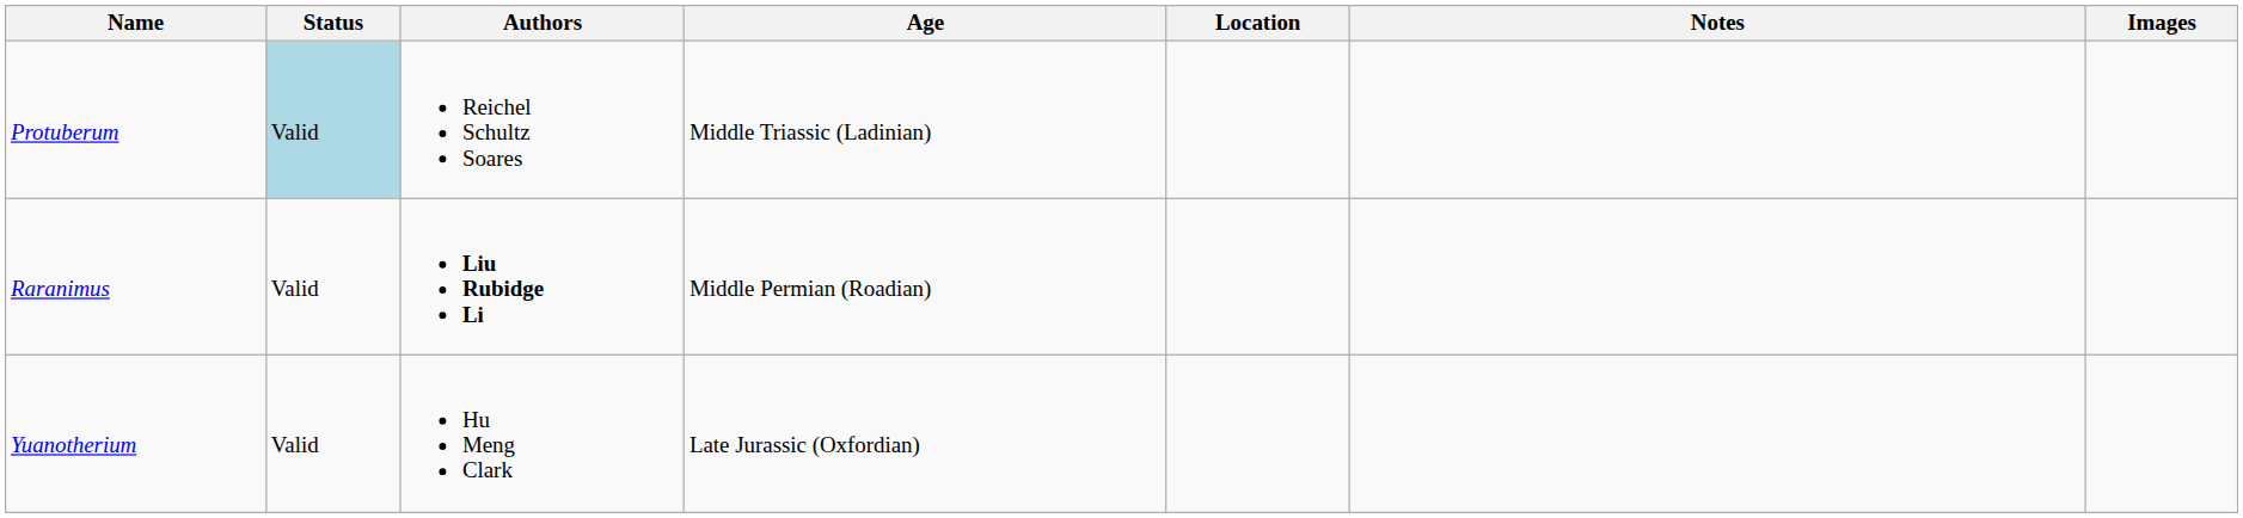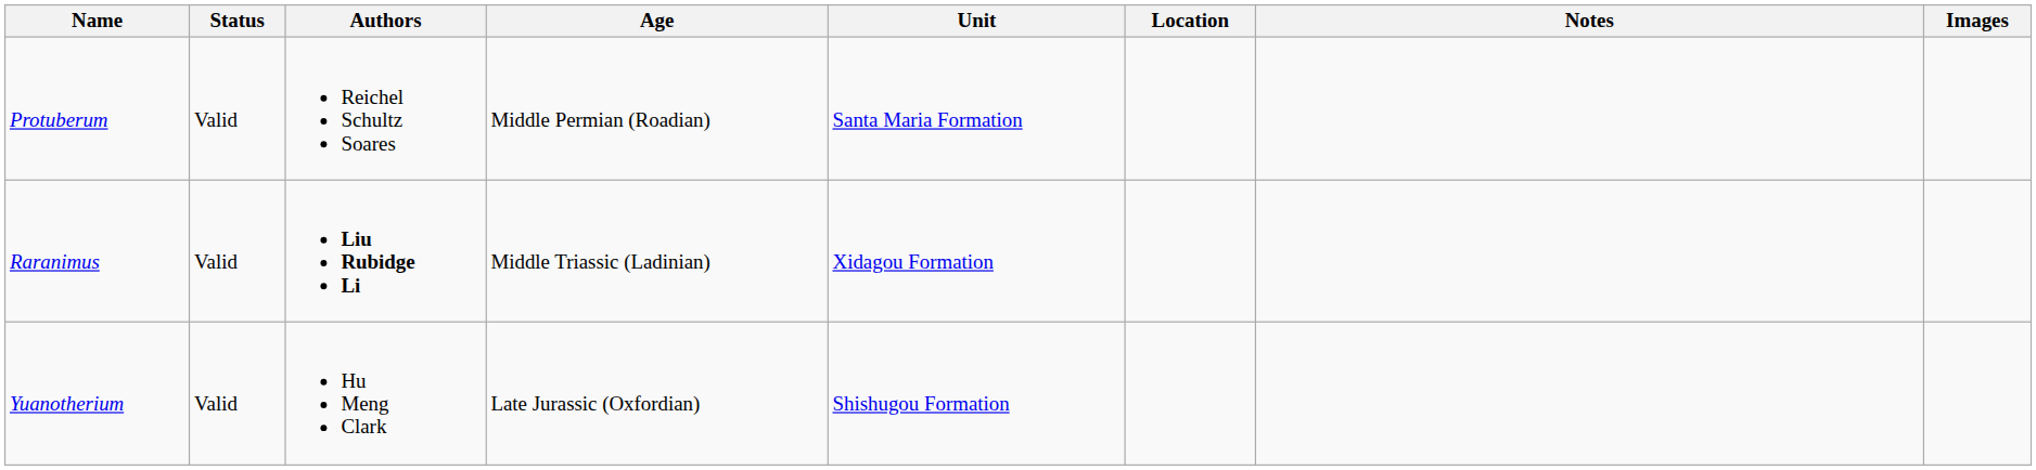+ column: Unit | Santa Maria Formation | Xidagou Formation | Shishugou Formation
Protuberum | Status: lightblue background -> no background
Protuberum | Age: Middle Triassic (Ladinian) -> Middle Permian (Roadian)
Raranimus | Age: Middle Permian (Roadian) -> Middle Triassic (Ladinian)
